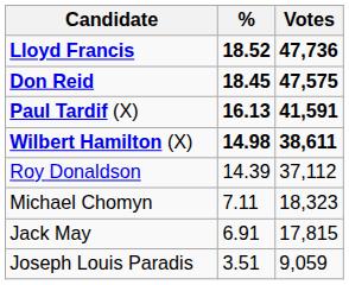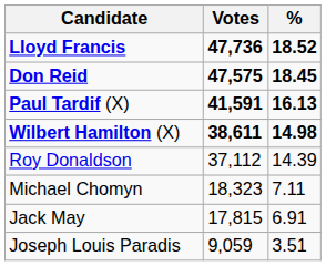columns swapped: Votes <-> %
